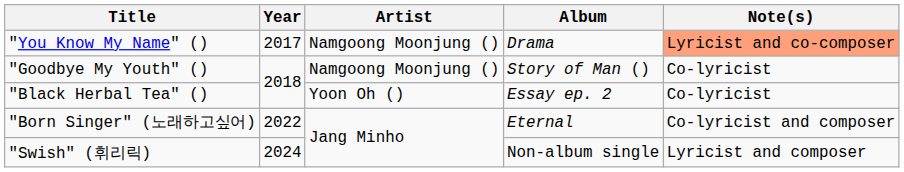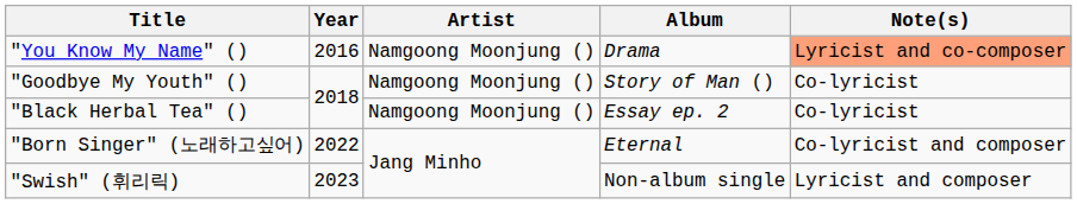"You Know My Name" () | Year: 2017 -> 2016
"Black Herbal Tea" () | Artist: Yoon Oh () -> Namgoong Moonjung ()
"Swish" (휘리릭) | Year: 2024 -> 2023
